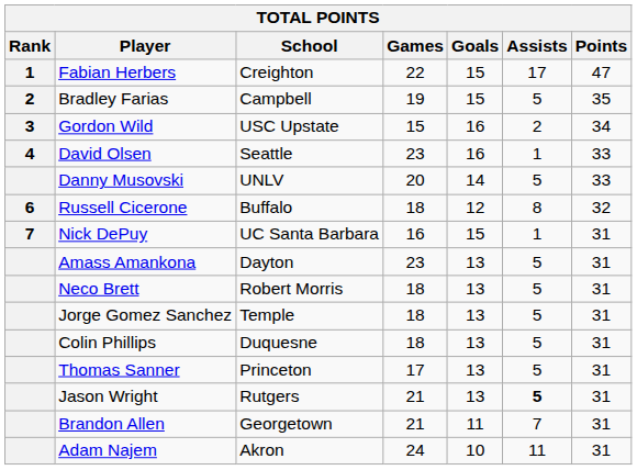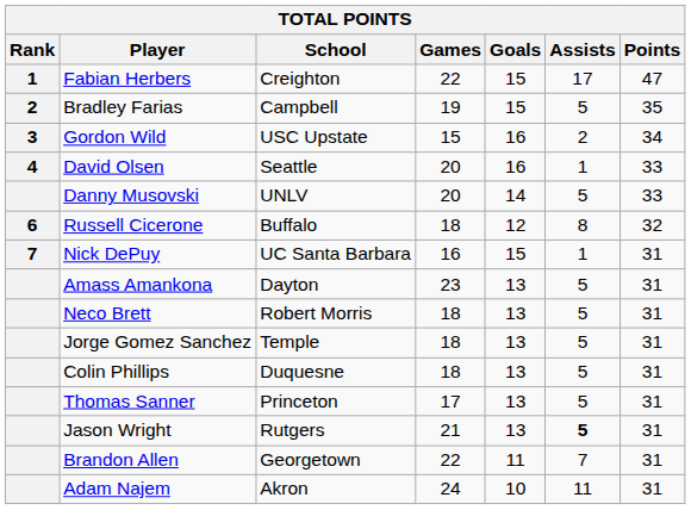David Olsen | Games: 23 -> 20
Brandon Allen | Games: 21 -> 22
